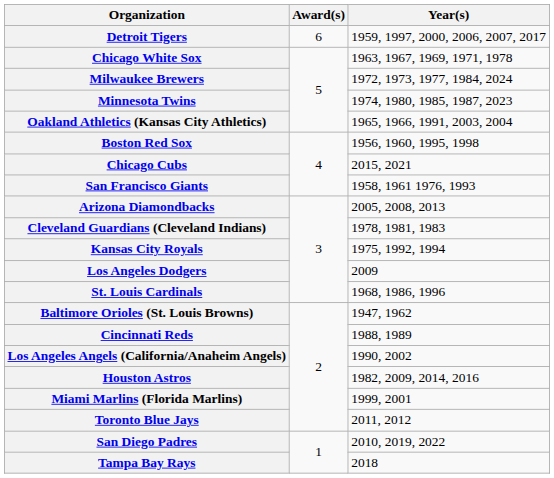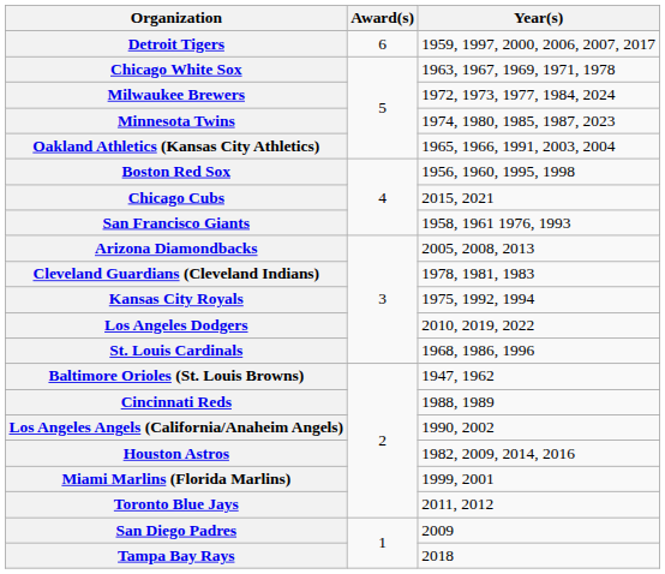Los Angeles Dodgers | Year(s): 2009 -> 2010, 2019, 2022
San Diego Padres | Year(s): 2010, 2019, 2022 -> 2009
